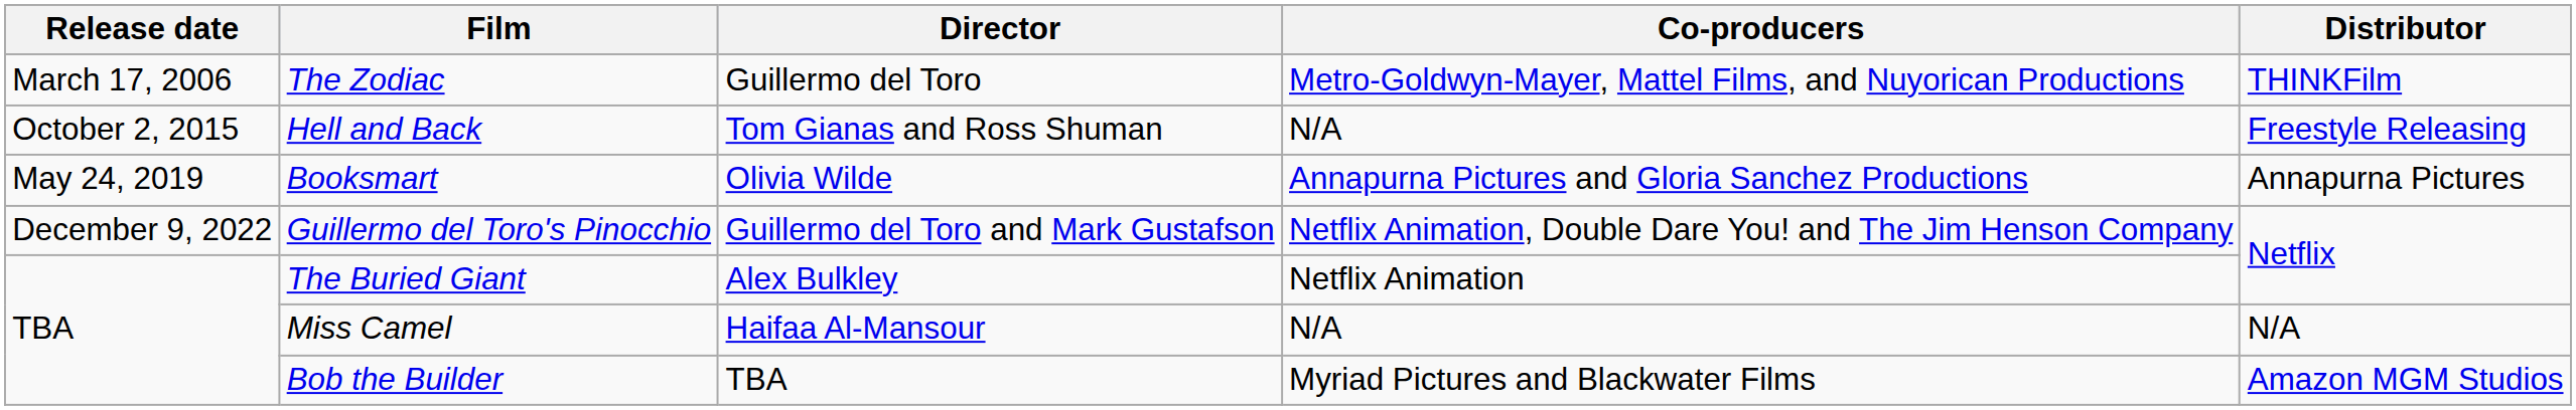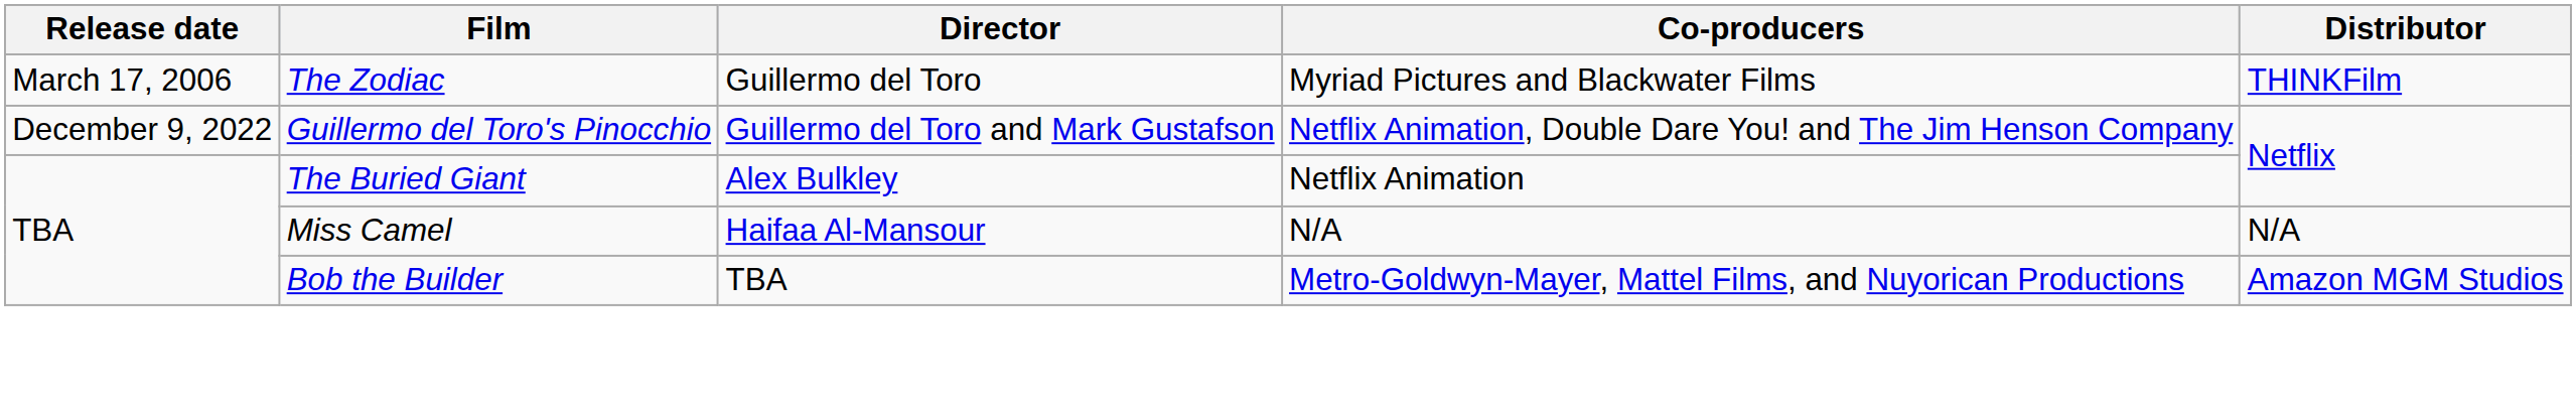The Zodiac | Co-producers: Metro-Goldwyn-Mayer, Mattel Films, and Nuyorican Productions -> Myriad Pictures and Blackwater Films
- row: October 2, 2015 | Hell and Back | Tom Gianas and Ross Shuman | N/A | Freestyle Releasing
- row: May 24, 2019 | Booksmart | Olivia Wilde | Annapurna Pictures and Gloria Sanchez Productions | Annapurna Pictures
Bob the Builder | Co-producers: Myriad Pictures and Blackwater Films -> Metro-Goldwyn-Mayer, Mattel Films, and Nuyorican Productions
